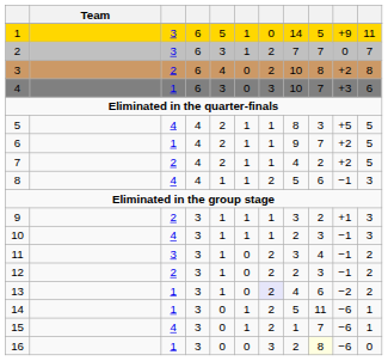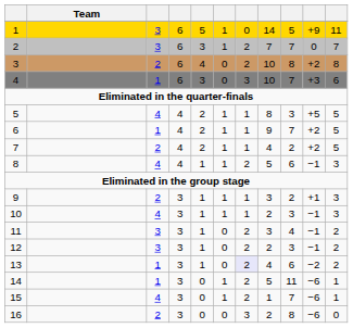12 | column 3: 2 -> 3
16 | column 3: 1 -> 2
16 | column 9: lightyellow background -> no background
